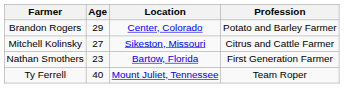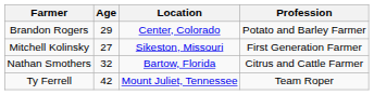Mitchell Kolinsky | Profession: Citrus and Cattle Farmer -> First Generation Farmer
Nathan Smothers | Age: 23 -> 32
Nathan Smothers | Profession: First Generation Farmer -> Citrus and Cattle Farmer
Ty Ferrell | Age: 40 -> 42
